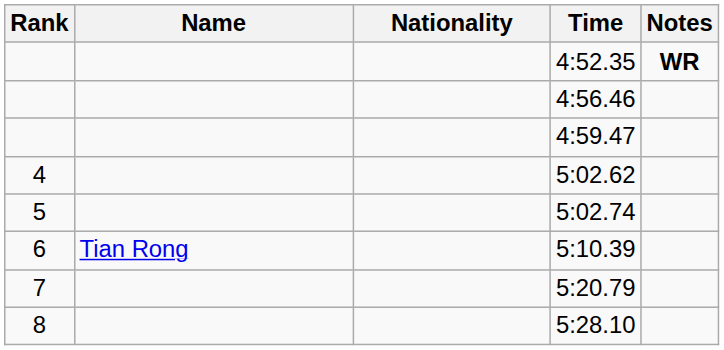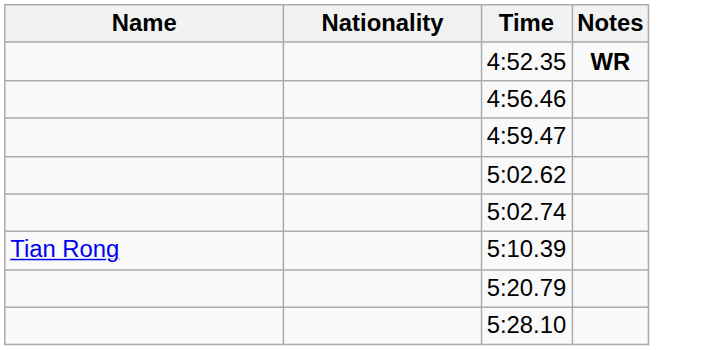- column: Rank | 4 | 5 | 6 | 7 | 8
